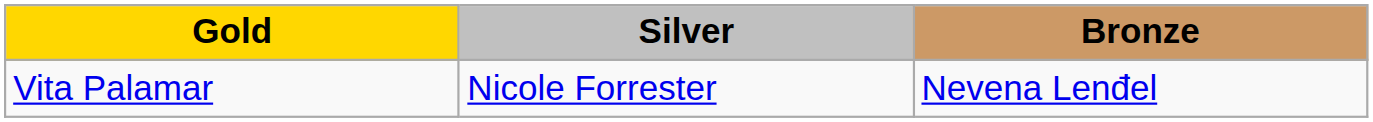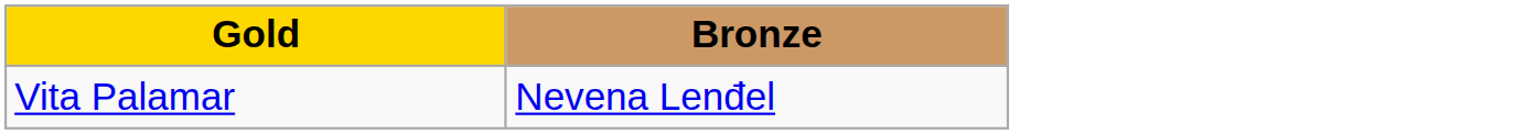- column: Silver | Nicole Forrester
